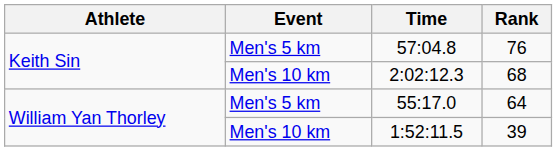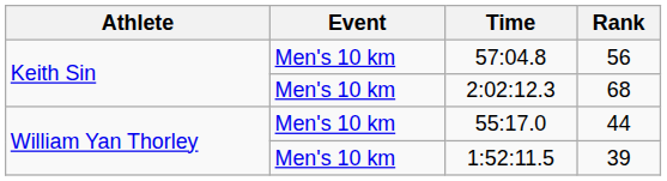57:04.8 | Event: Men's 5 km -> Men's 10 km
57:04.8 | Rank: 76 -> 56
55:17.0 | Event: Men's 5 km -> Men's 10 km
55:17.0 | Rank: 64 -> 44
